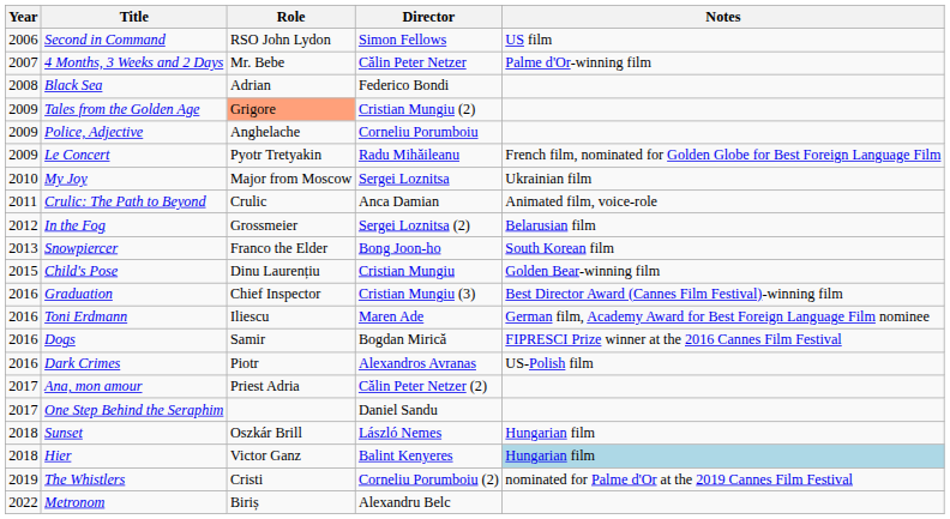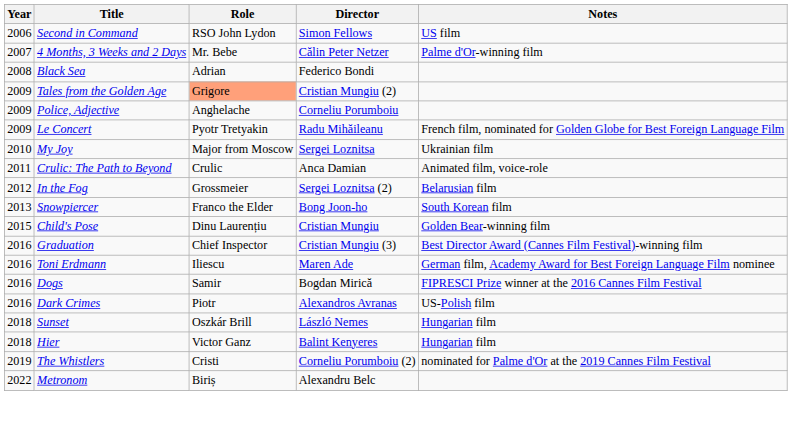- row: 2017 | Ana, mon amour | Priest Adria | Călin Peter Netzer (2)
- row: 2017 | One Step Behind the Seraphim | Daniel Sandu
Hier | Notes: lightblue background -> no background
